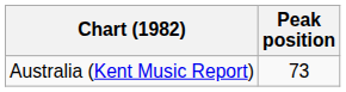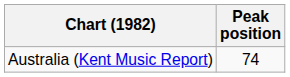Australia (Kent Music Report) | Peak position: 73 -> 74
